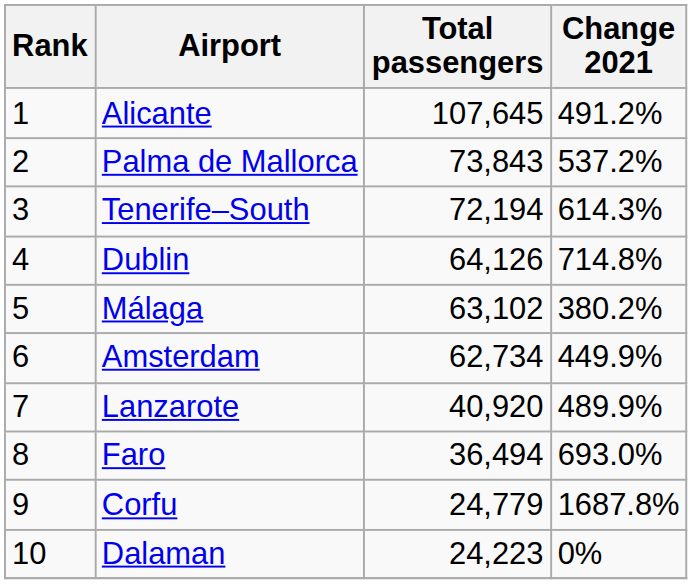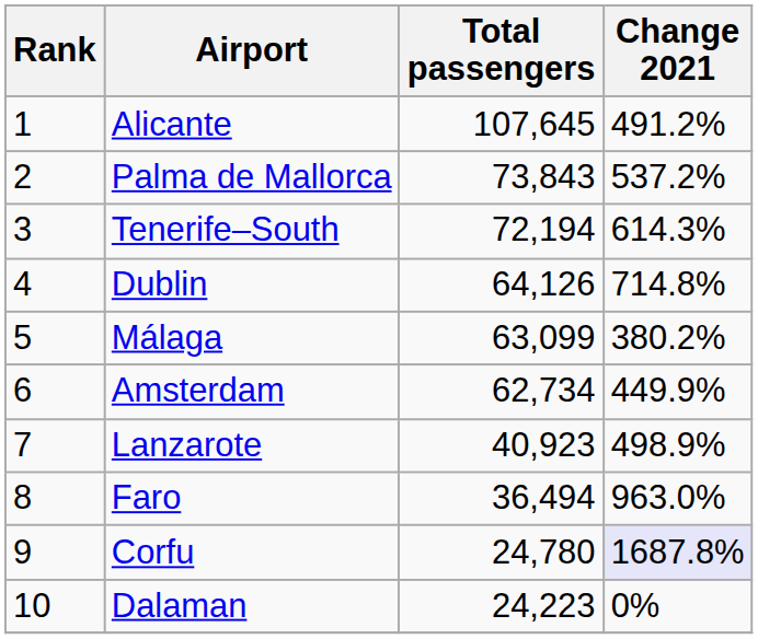Málaga | Total passengers: 63,102 -> 63,099
Lanzarote | Total passengers: 40,920 -> 40,923
Lanzarote | Change 2021: 489.9% -> 498.9%
Faro | Change 2021: 693.0% -> 963.0%
Corfu | Total passengers: 24,779 -> 24,780
Corfu | Change 2021: no background -> lavender background
